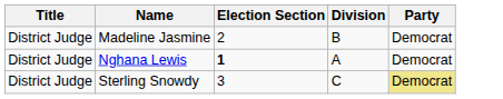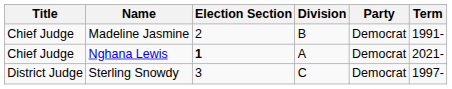+ column: Term | 1991- | 2021- | 1997-
Madeline Jasmine | Title: District Judge -> Chief Judge
Nghana Lewis | Title: District Judge -> Chief Judge
Sterling Snowdy | Party: khaki background -> no background
